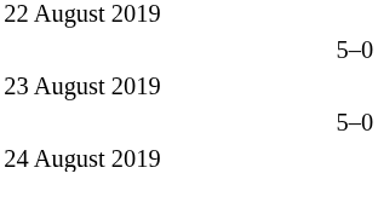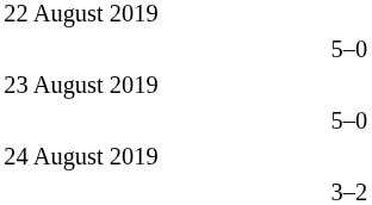+ row: 3–2
